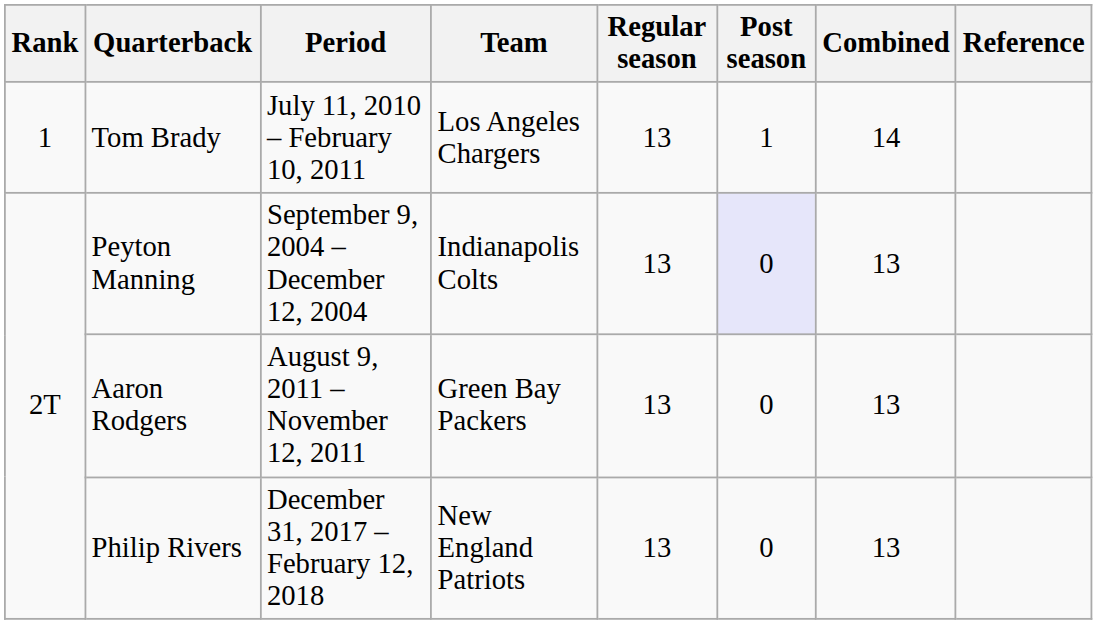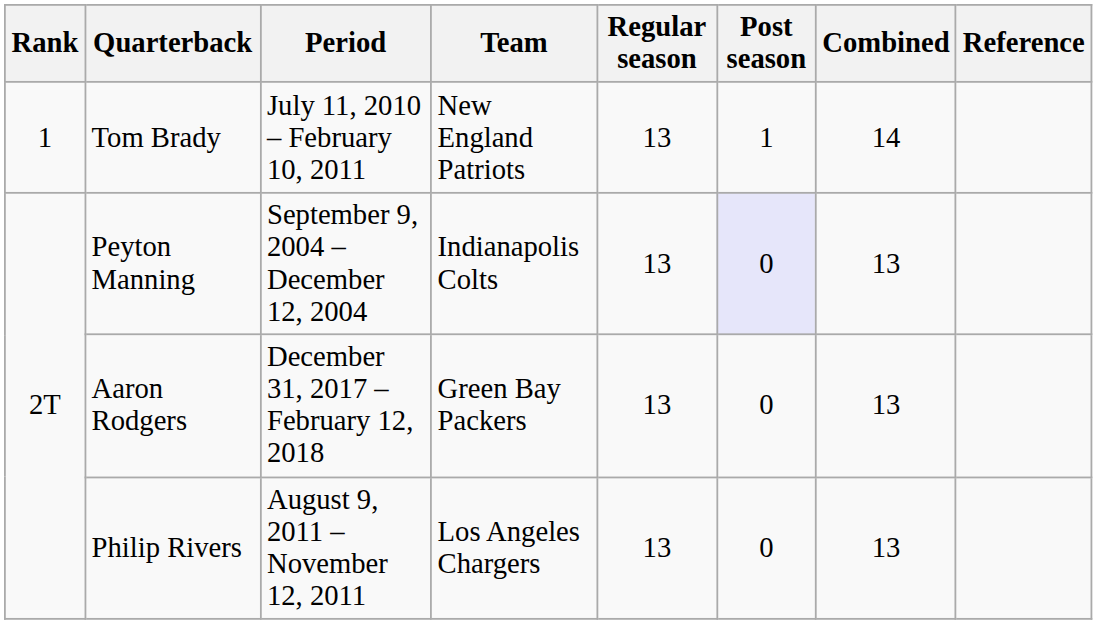Tom Brady | Team: Los Angeles Chargers -> New England Patriots
Aaron Rodgers | Period: August 9, 2011 – November 12, 2011 -> December 31, 2017 – February 12, 2018
Philip Rivers | Period: December 31, 2017 – February 12, 2018 -> August 9, 2011 – November 12, 2011
Philip Rivers | Team: New England Patriots -> Los Angeles Chargers
